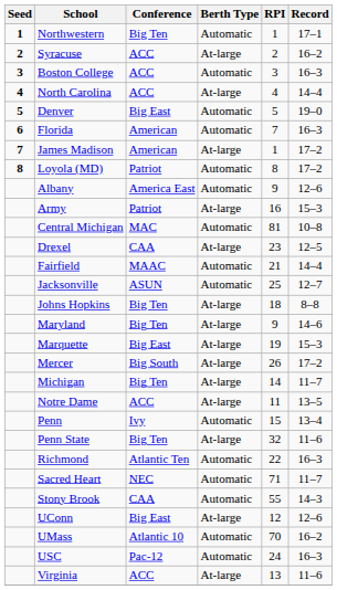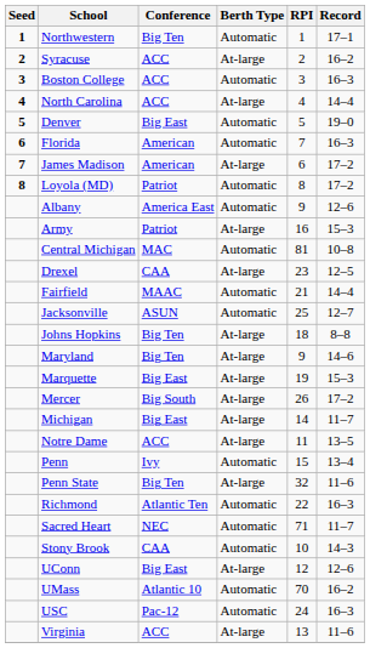James Madison | RPI: 1 -> 6
Michigan | Conference: Big Ten -> Big East
Stony Brook | RPI: 55 -> 10
